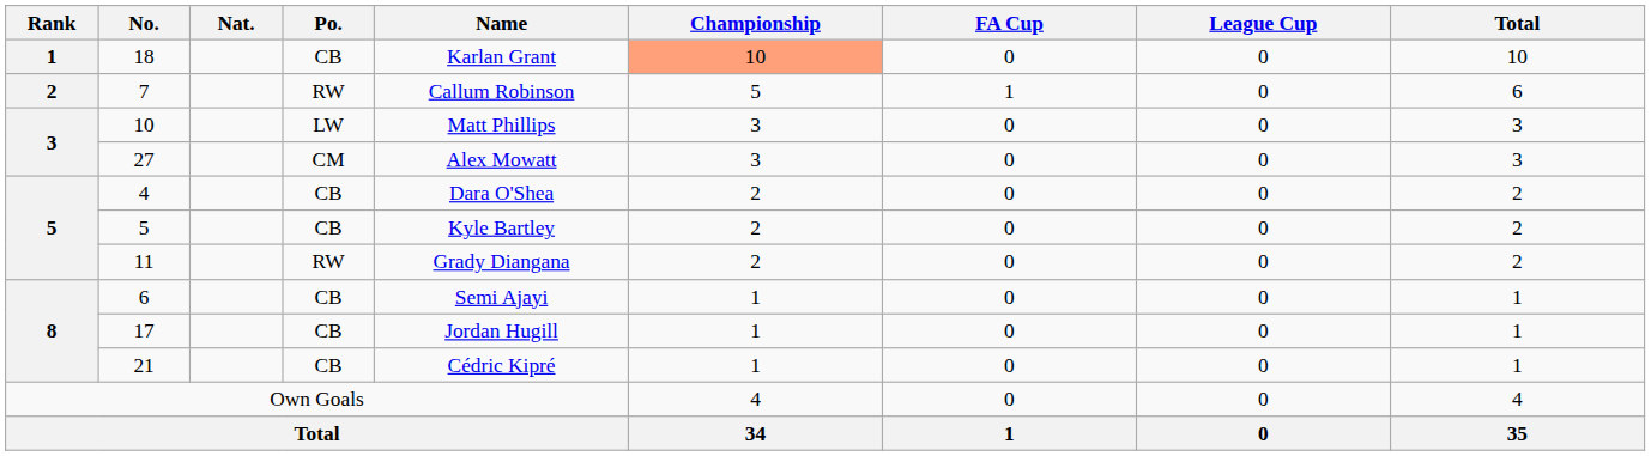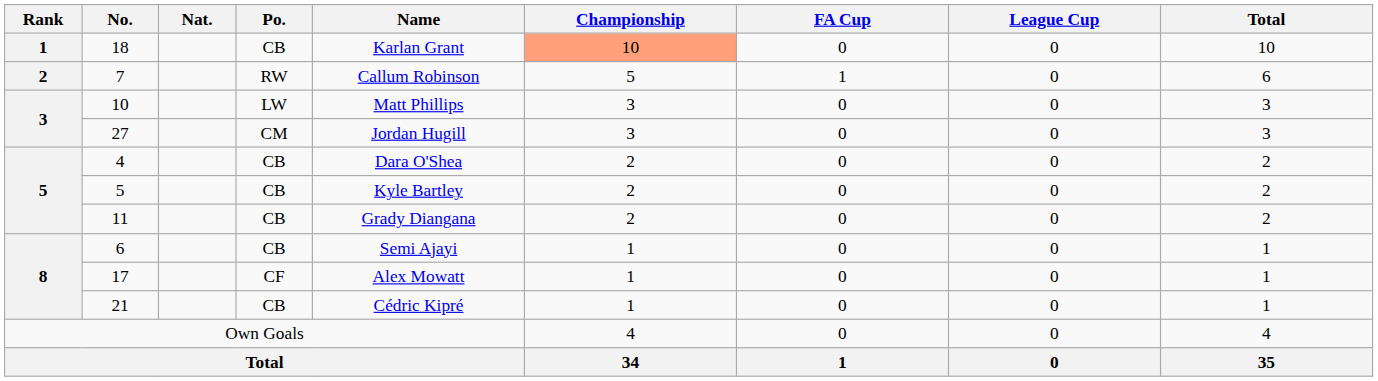27 | Name: Alex Mowatt -> Jordan Hugill
11 | Po.: RW -> CB
17 | Po.: CB -> CF
17 | Name: Jordan Hugill -> Alex Mowatt
